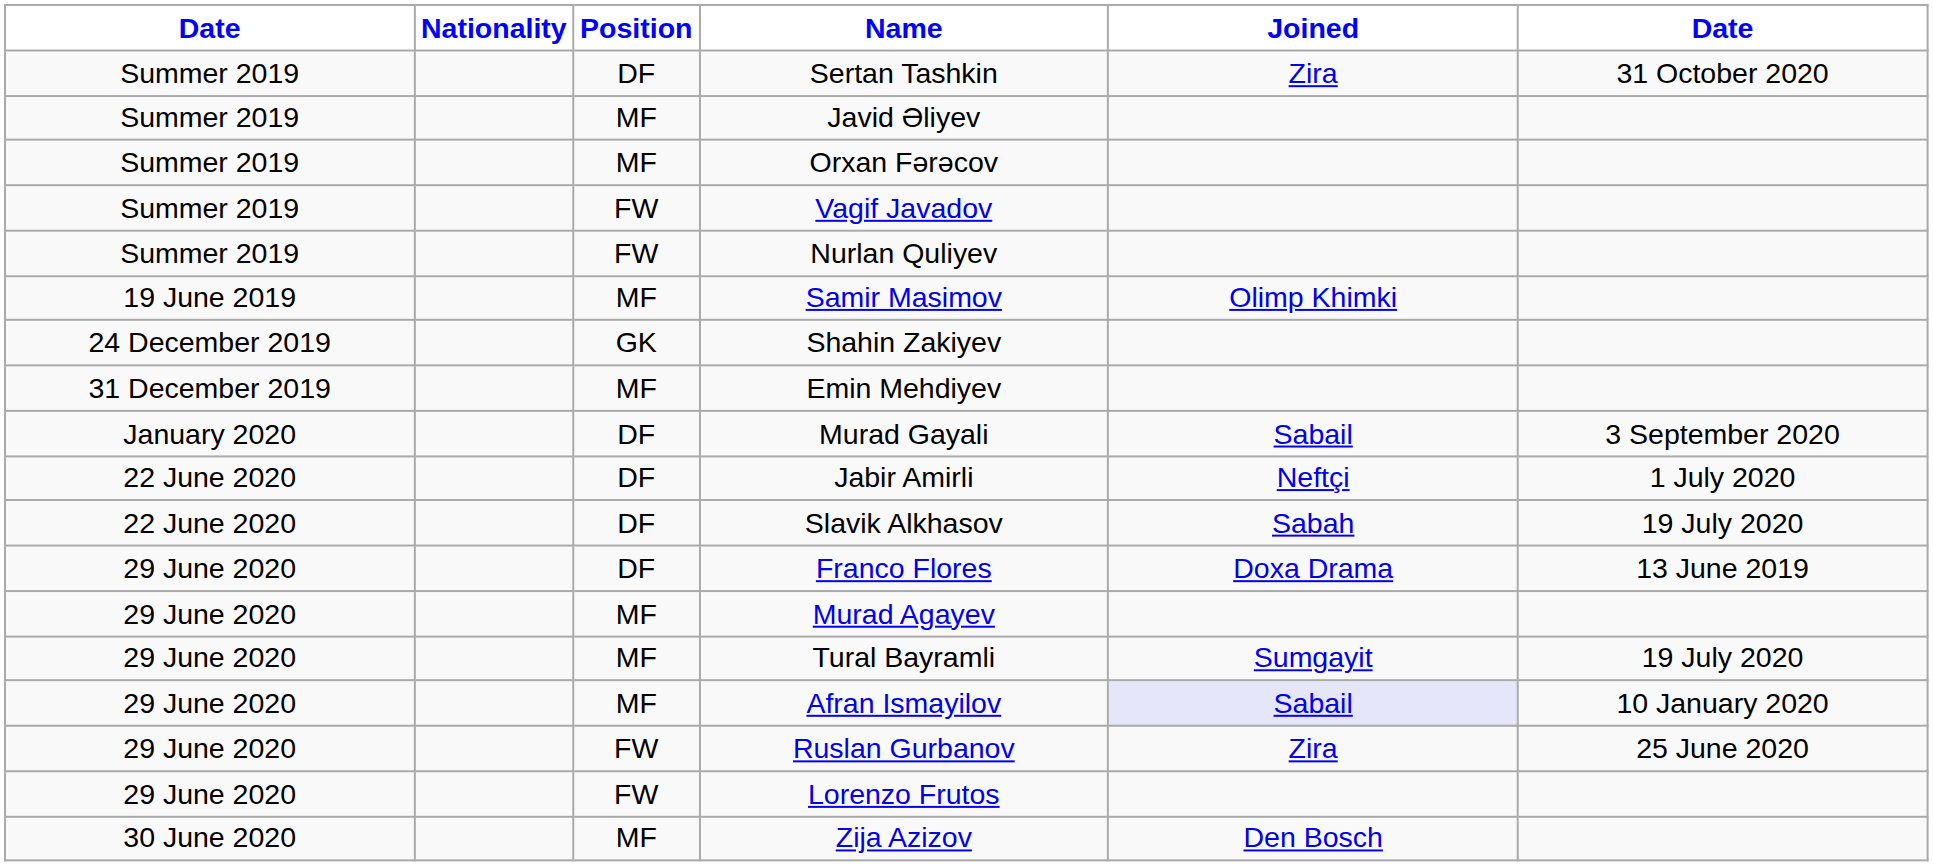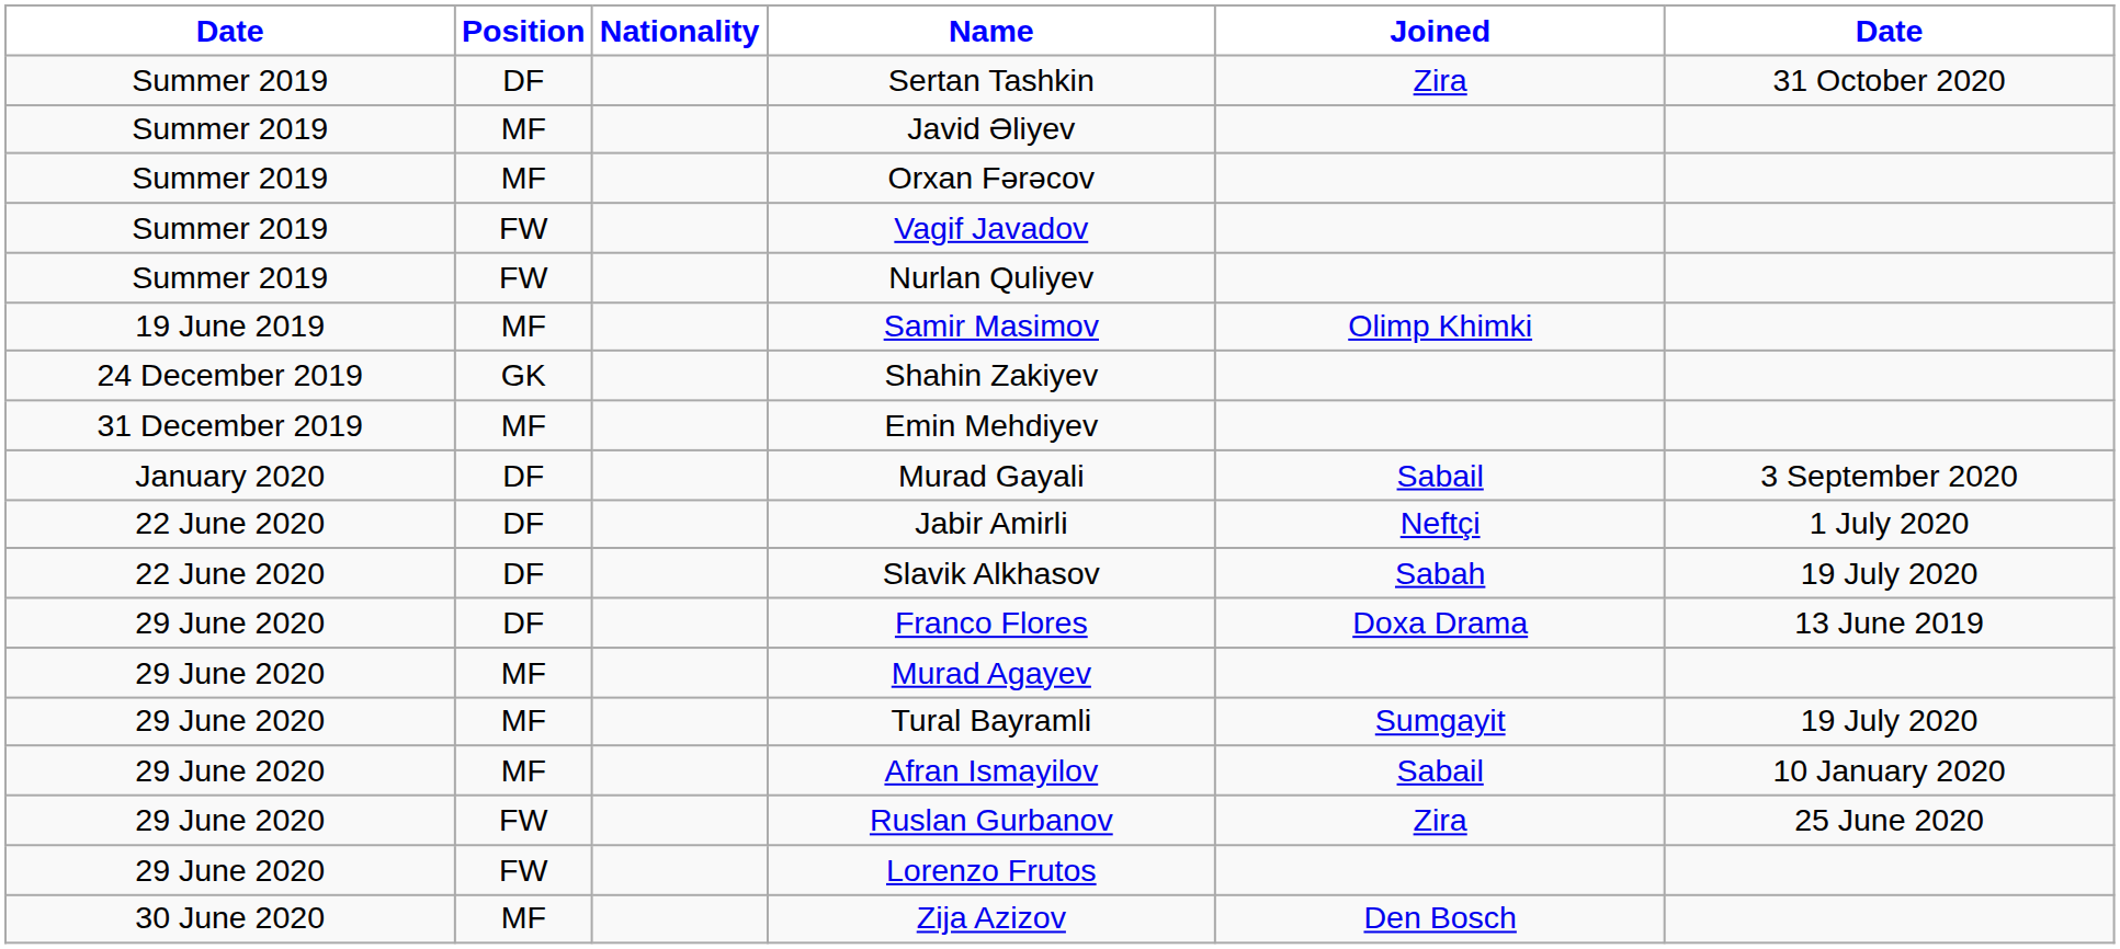columns swapped: Position <-> Nationality
Afran Ismayilov | Joined: lavender background -> no background
